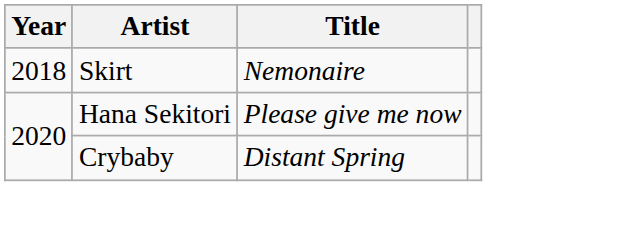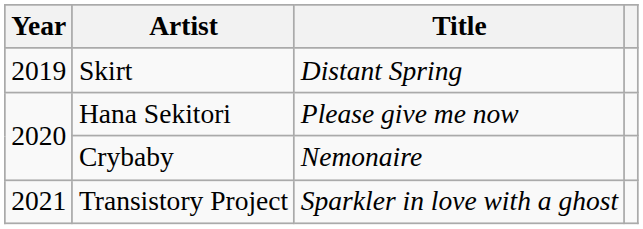Skirt | Year: 2018 -> 2019
Skirt | Title: Nemonaire -> Distant Spring
Crybaby | Title: Distant Spring -> Nemonaire
+ row: 2021 | Transistory Project | Sparkler in love with a ghost
